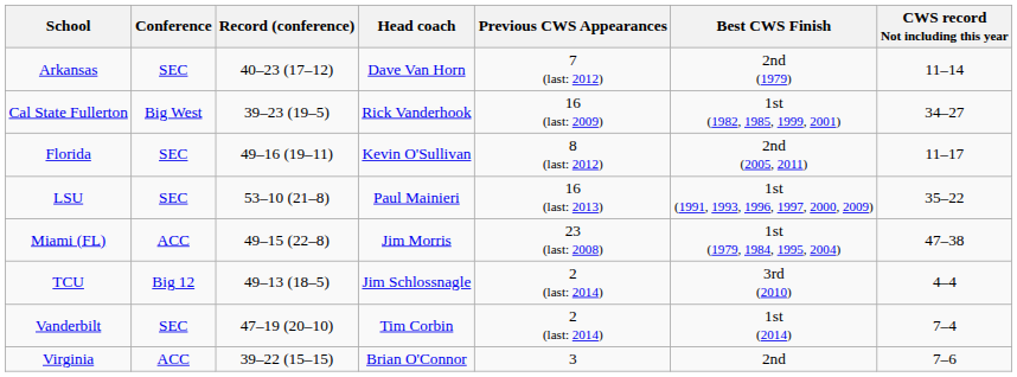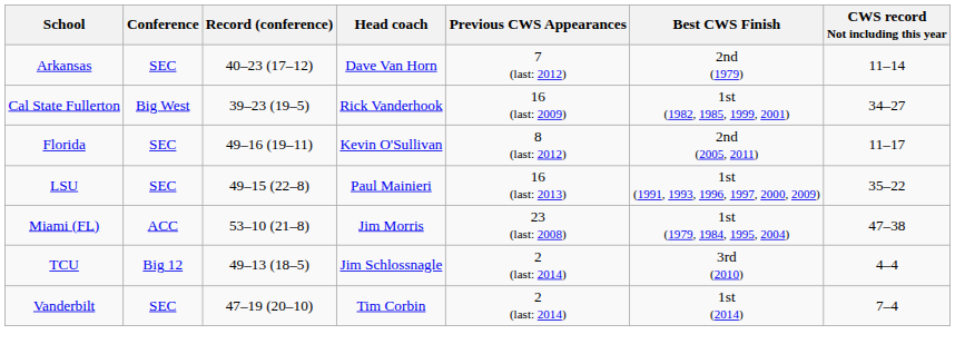LSU | Record (conference): 53–10 (21–8) -> 49–15 (22–8)
Miami (FL) | Record (conference): 49–15 (22–8) -> 53–10 (21–8)
- row: Virginia | ACC | 39–22 (15–15) | Brian O'Connor | 3 | 2nd | 7–6
